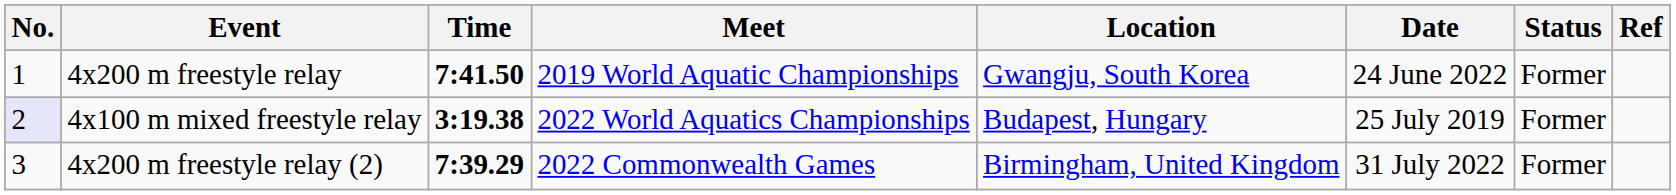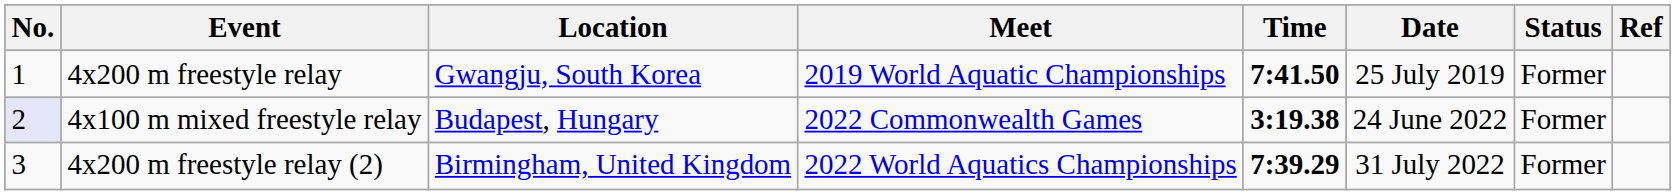columns swapped: Time <-> Location
4x200 m freestyle relay | Date: 24 June 2022 -> 25 July 2019
4x100 m mixed freestyle relay | Meet: 2022 World Aquatics Championships -> 2022 Commonwealth Games
4x100 m mixed freestyle relay | Date: 25 July 2019 -> 24 June 2022
4x200 m freestyle relay (2) | Meet: 2022 Commonwealth Games -> 2022 World Aquatics Championships
